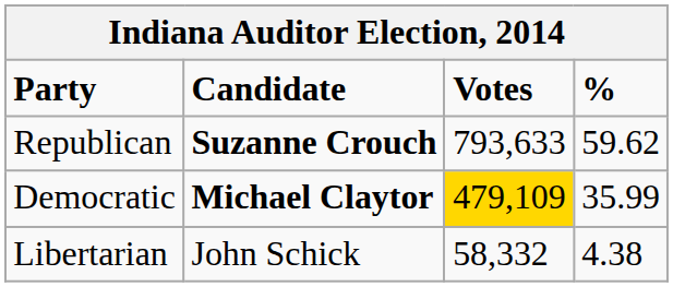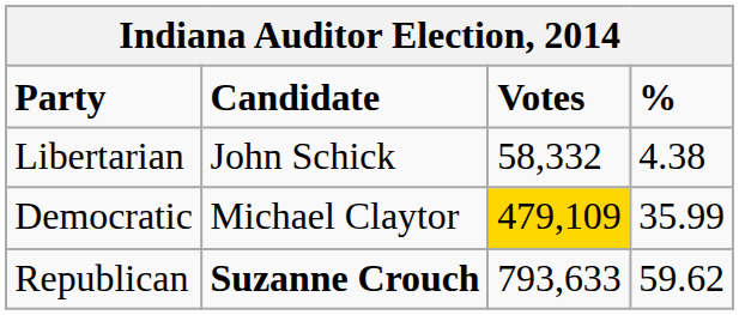rows swapped: Republican <-> Libertarian
Democratic | Candidate: bold -> normal
